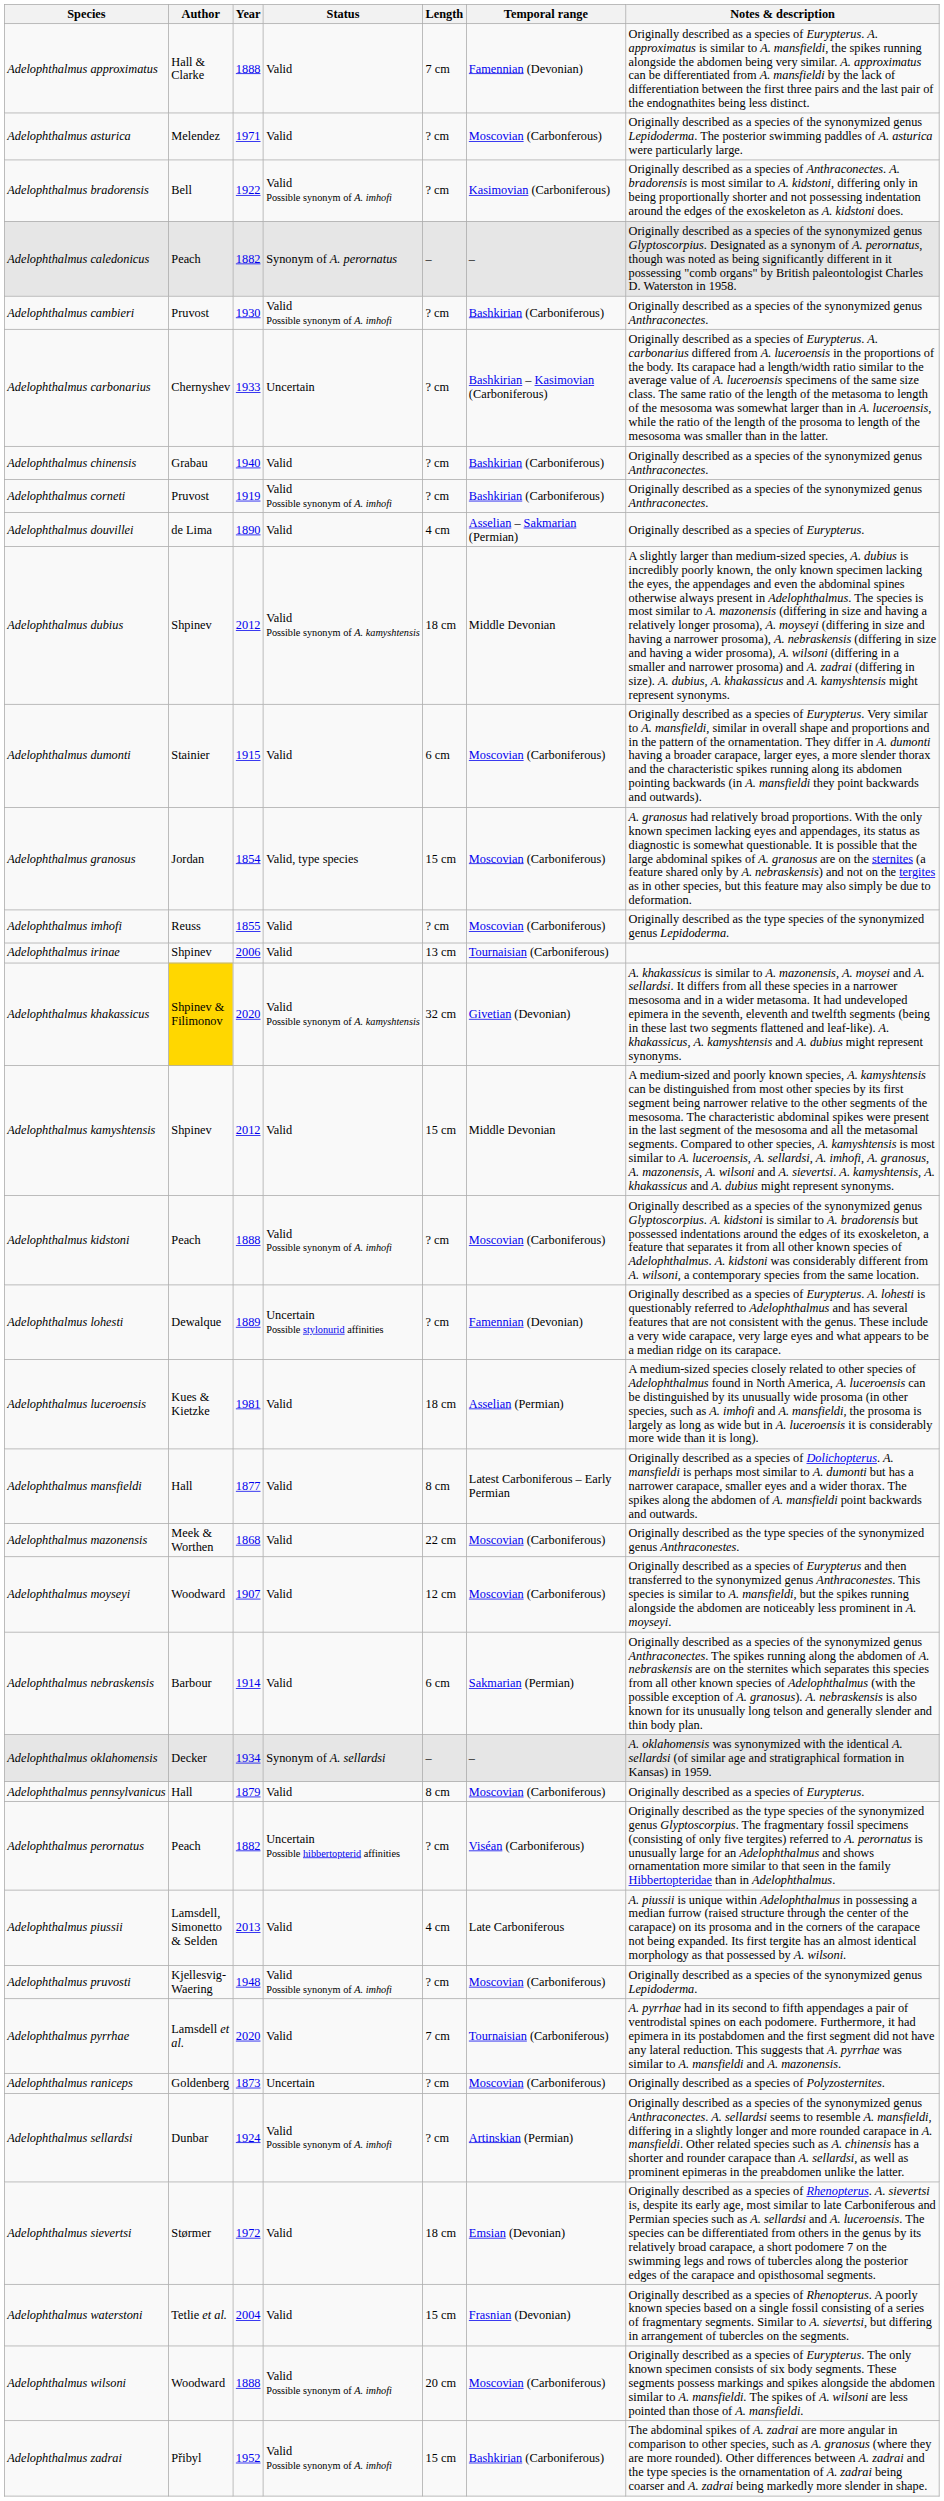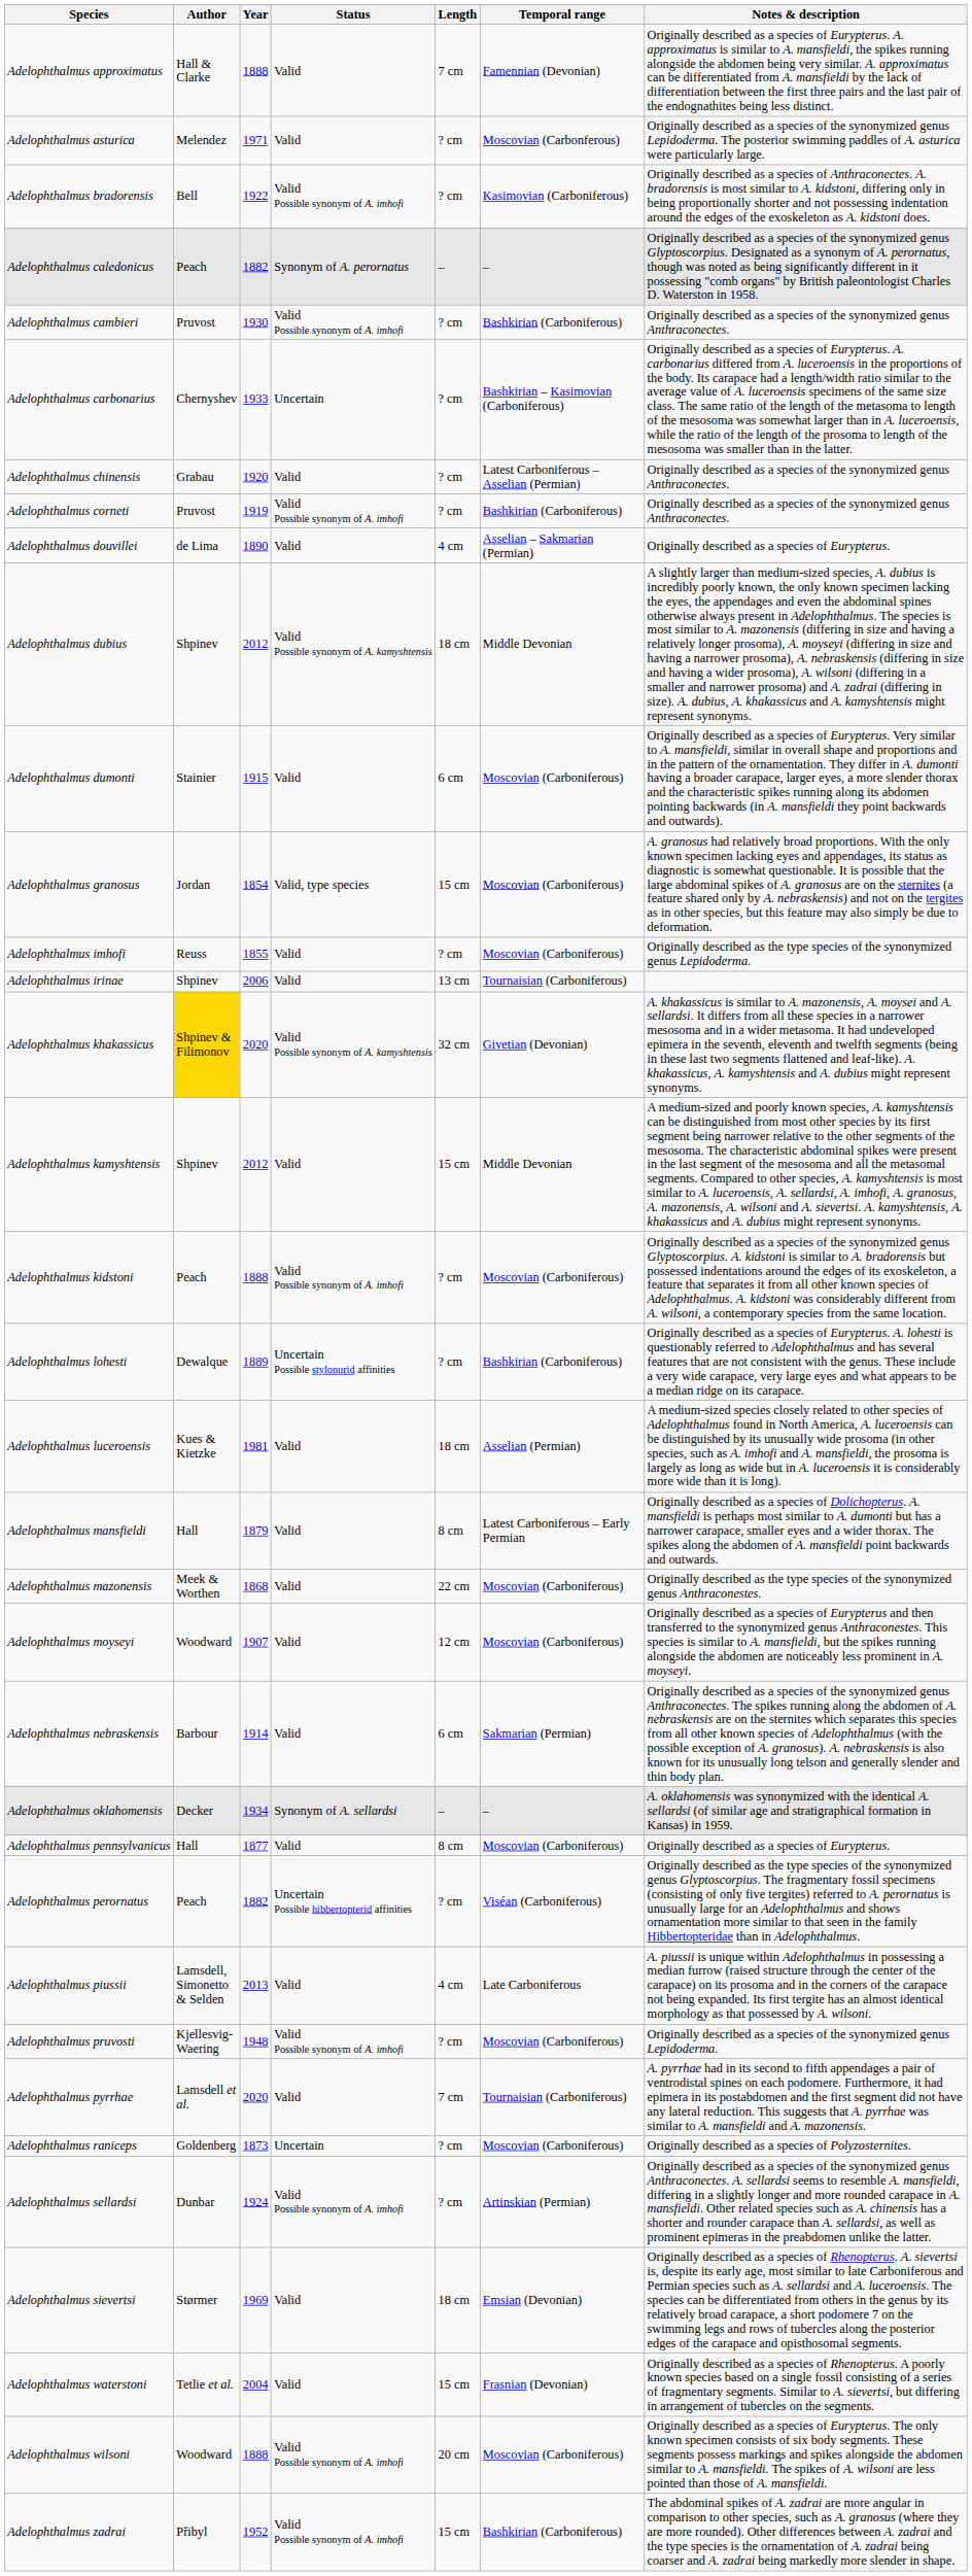Adelophthalmus chinensis | Year: 1940 -> 1920
Adelophthalmus chinensis | Temporal range: Bashkirian (Carboniferous) -> Latest Carboniferous – Asselian (Permian)
Adelophthalmus lohesti | Temporal range: Famennian (Devonian) -> Bashkirian (Carboniferous)
Adelophthalmus mansfieldi | Year: 1877 -> 1879
Adelophthalmus pennsylvanicus | Year: 1879 -> 1877
Adelophthalmus sievertsi | Year: 1972 -> 1969
